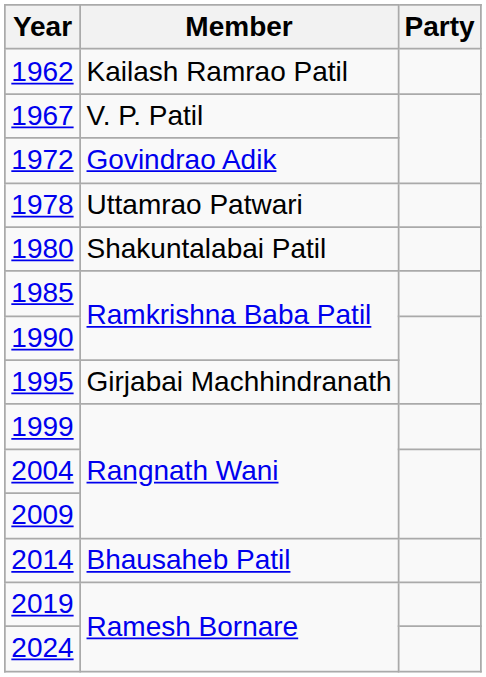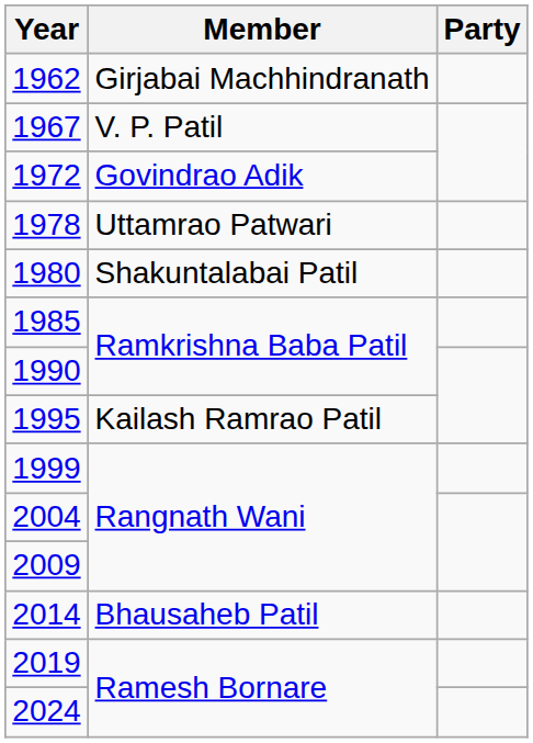1962 | Member: Kailash Ramrao Patil -> Girjabai Machhindranath
1995 | Member: Girjabai Machhindranath -> Kailash Ramrao Patil
